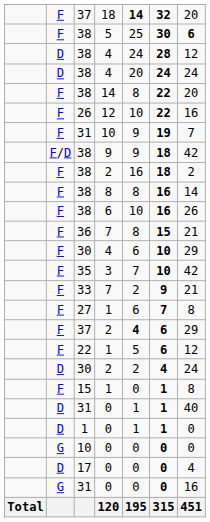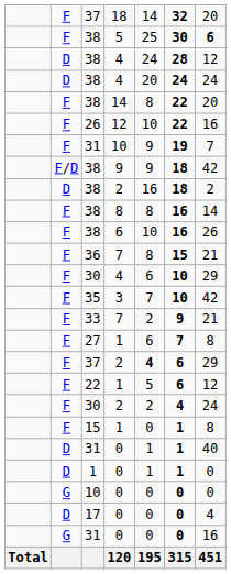37 / 18 | column 5: bold -> normal
38 / 2 | column 2: F -> D
30 / 2 | column 2: D -> F
